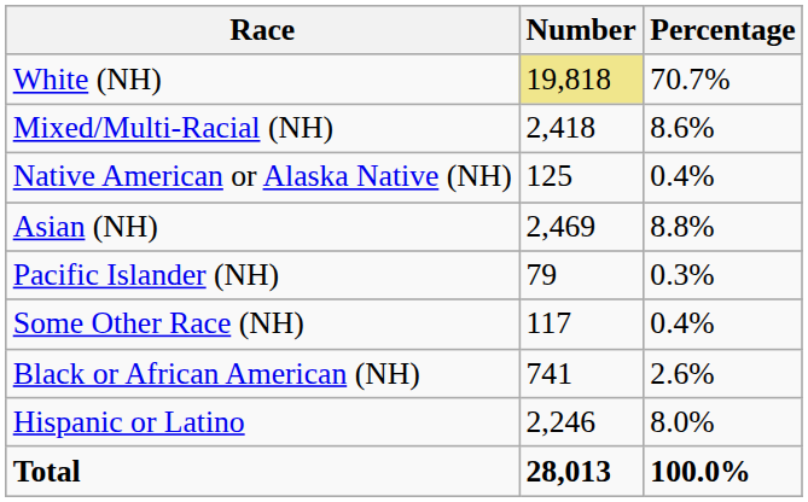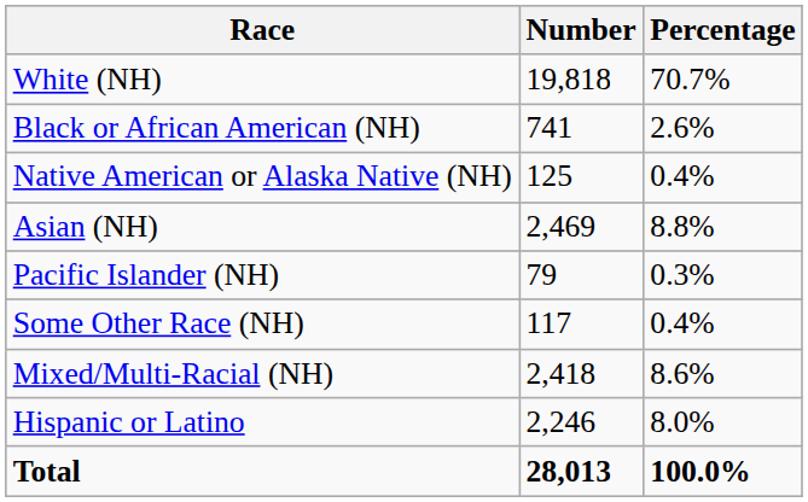White (NH) | Number: khaki background -> no background
rows swapped: Black or African American (NH) <-> Mixed/Multi-Racial (NH)
